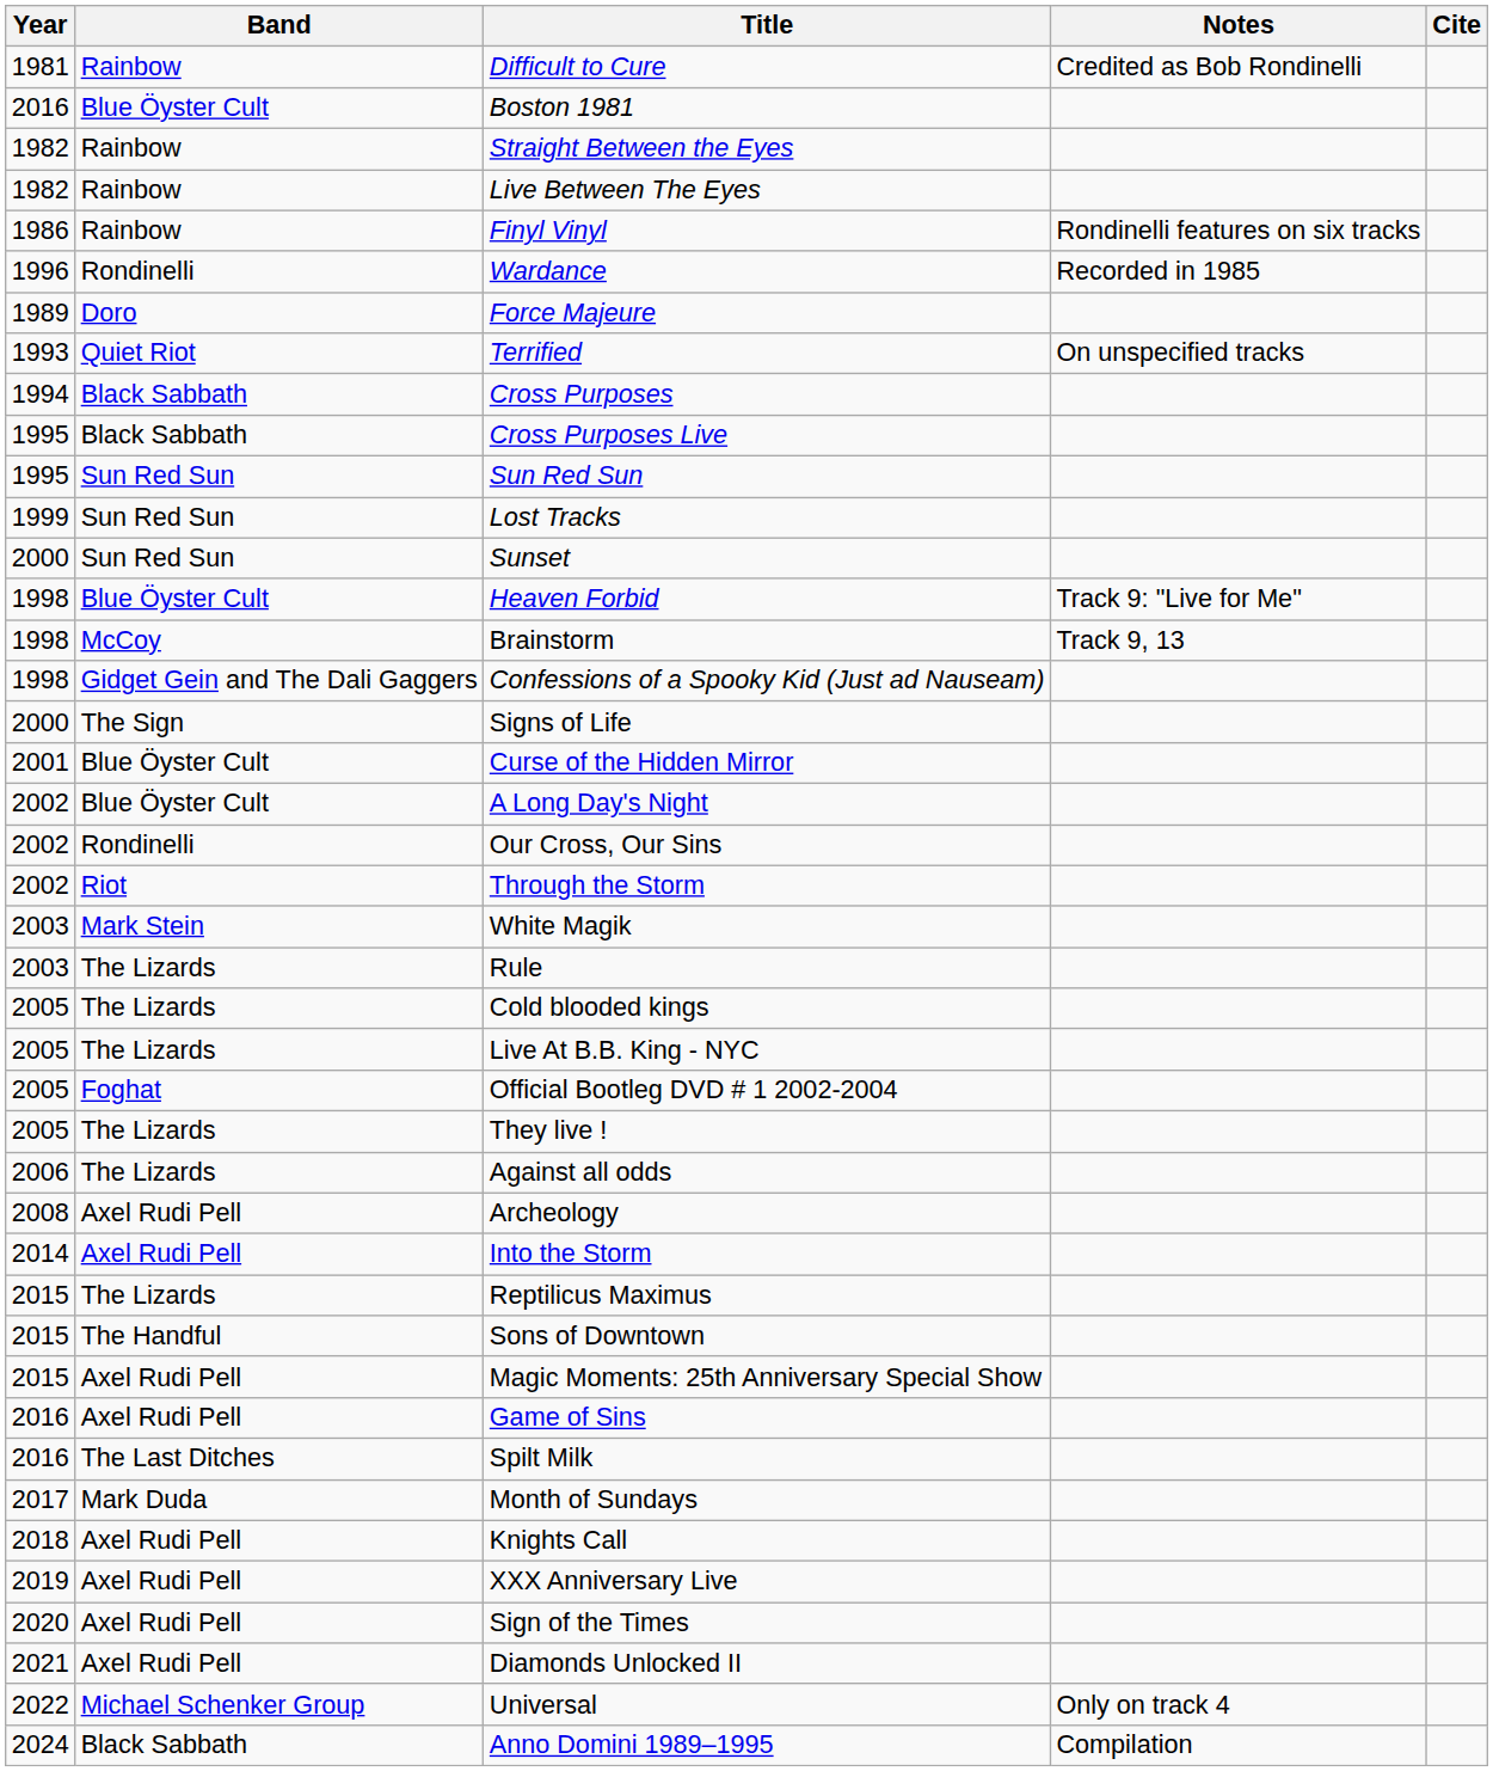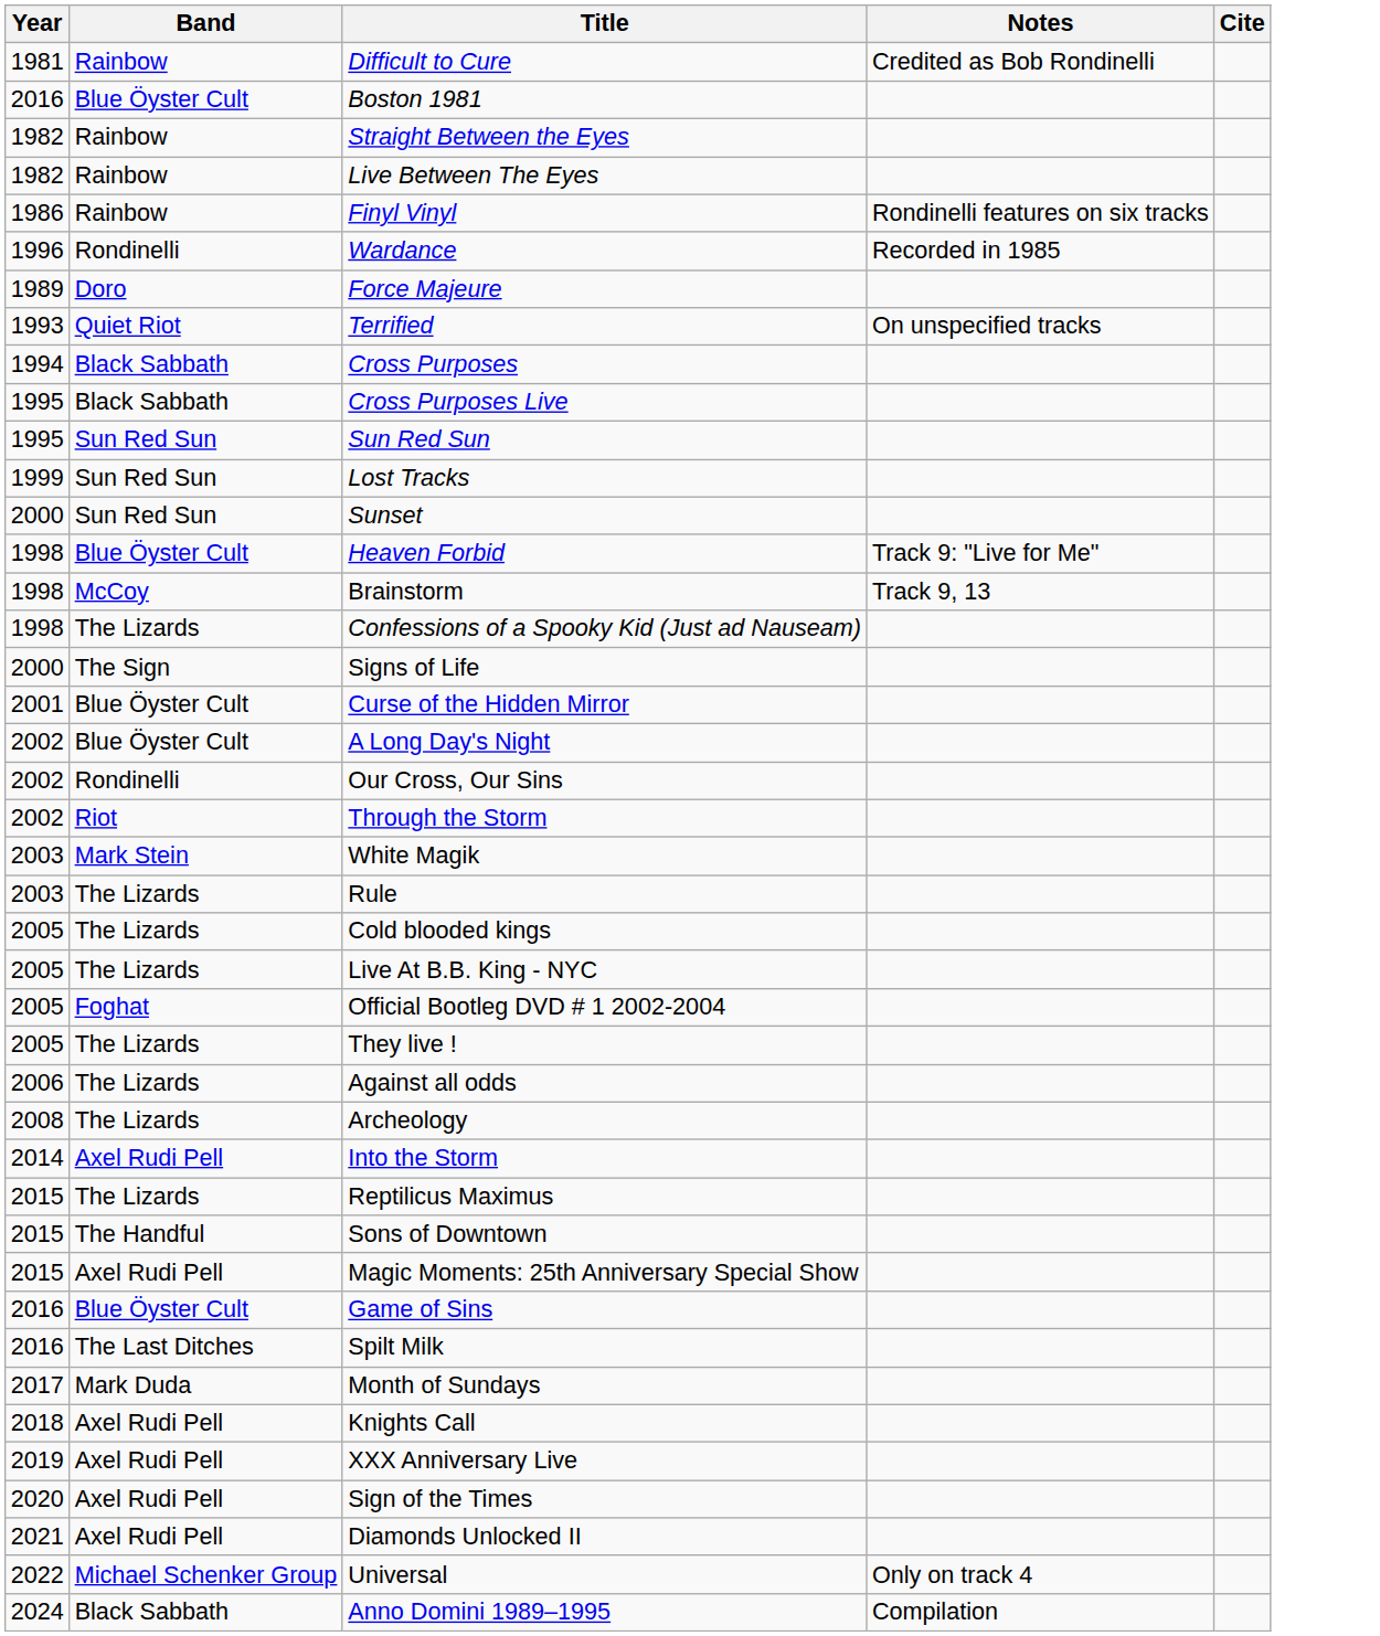Confessions of a Spooky Kid (Just ad Nauseam) | Band: Gidget Gein and The Dali Gaggers -> The Lizards
Archeology | Band: Axel Rudi Pell -> The Lizards
Game of Sins | Band: Axel Rudi Pell -> Blue Öyster Cult
